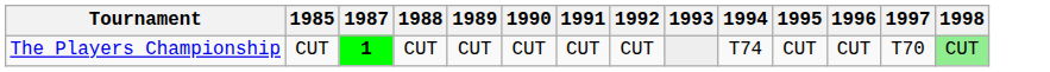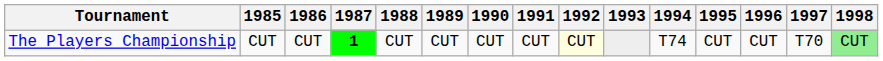+ column: 1986 | CUT
The Players Championship | 1992: no background -> lightyellow background
